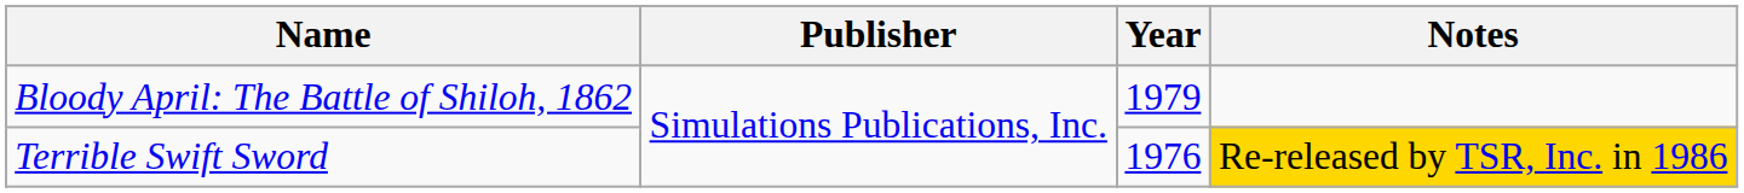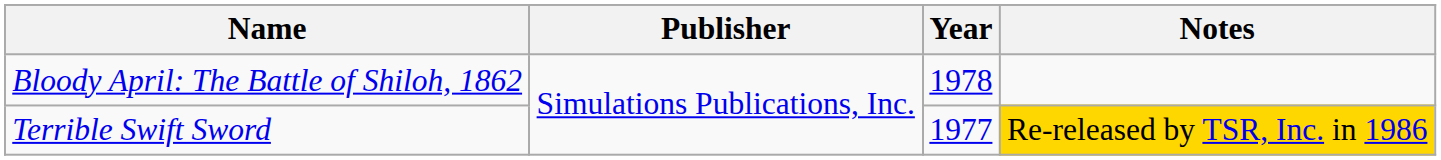Bloody April: The Battle of Shiloh, 1862 | Year: 1979 -> 1978
Terrible Swift Sword | Year: 1976 -> 1977
